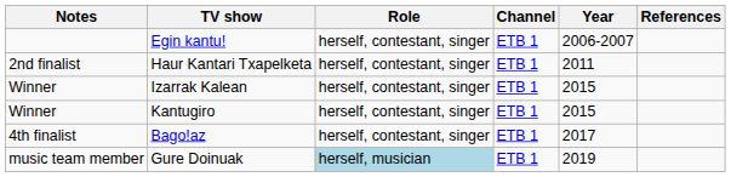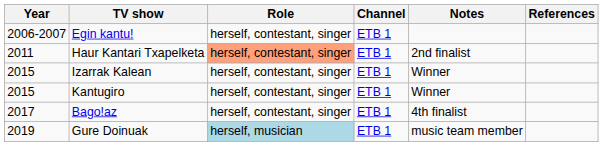columns swapped: Year <-> Notes
Haur Kantari Txapelketa | Role: no background -> lightsalmon background
